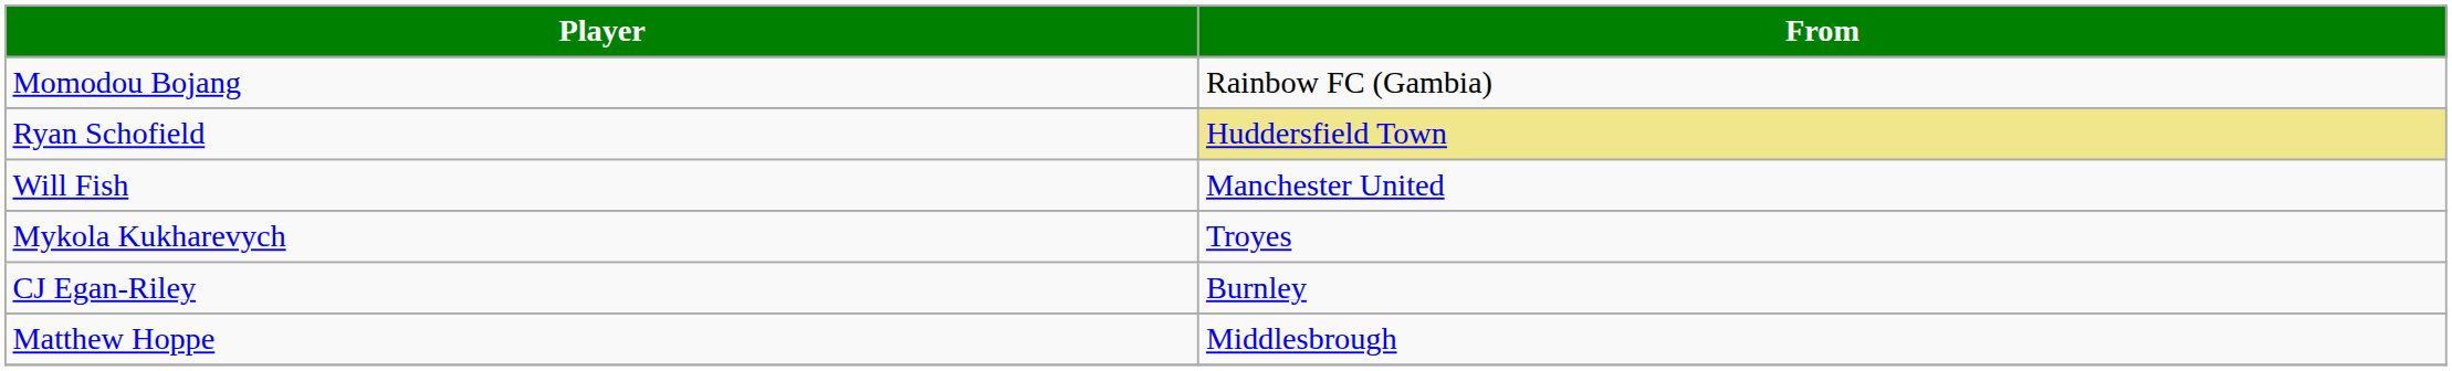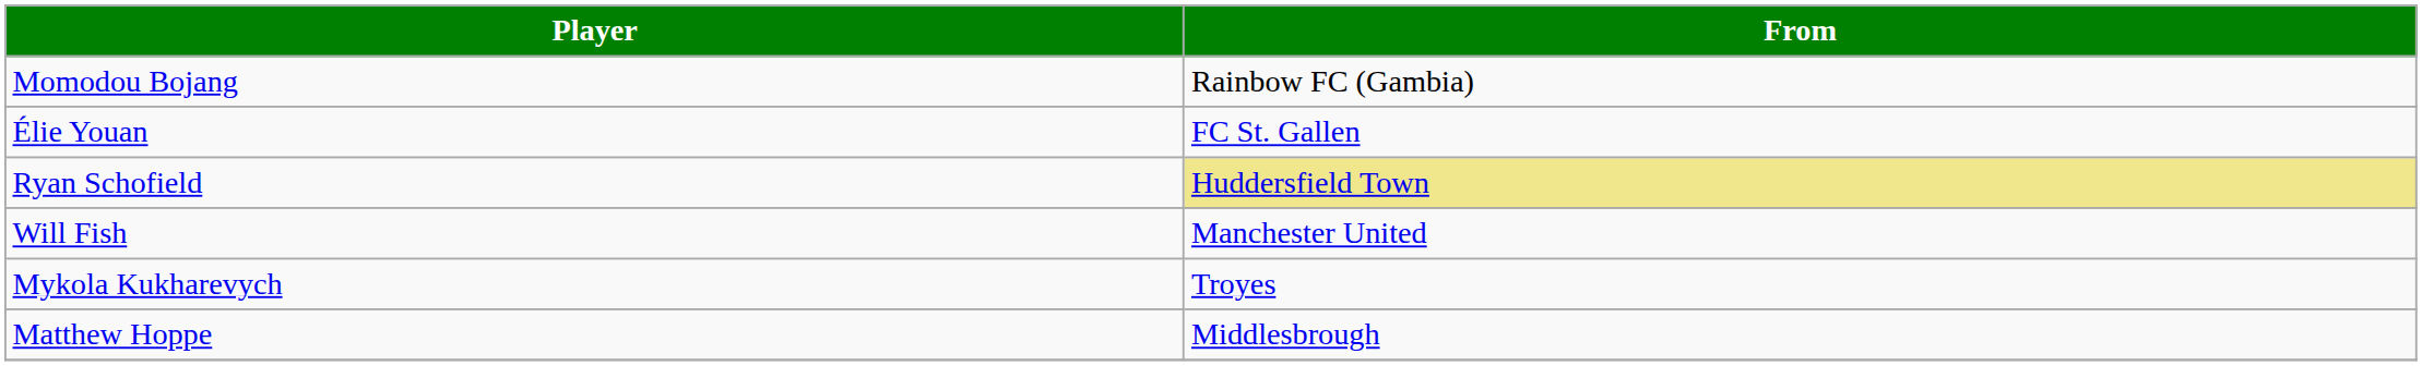+ row: Élie Youan | FC St. Gallen
- row: CJ Egan-Riley | Burnley
